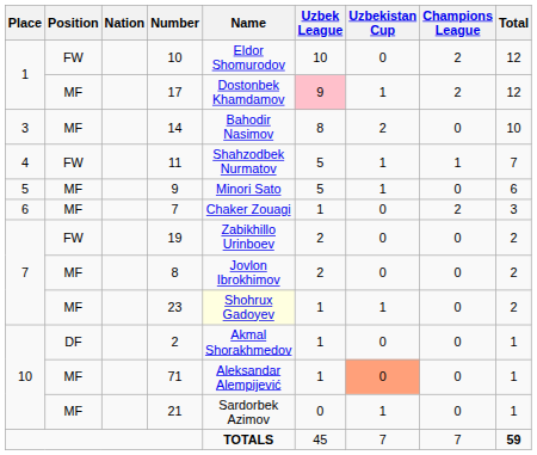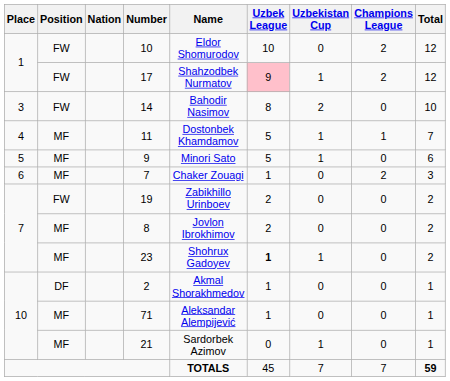17 | Position: MF -> FW
17 | Name: Dostonbek Khamdamov -> Shahzodbek Nurmatov
14 | Position: MF -> FW
11 | Position: FW -> MF
11 | Name: Shahzodbek Nurmatov -> Dostonbek Khamdamov
23 | Name: lightyellow background -> no background
23 | Uzbek League: normal -> bold
71 | Uzbekistan Cup: lightsalmon background -> no background
